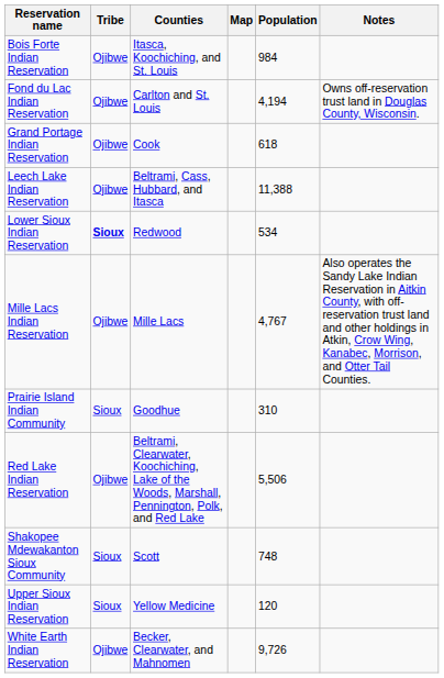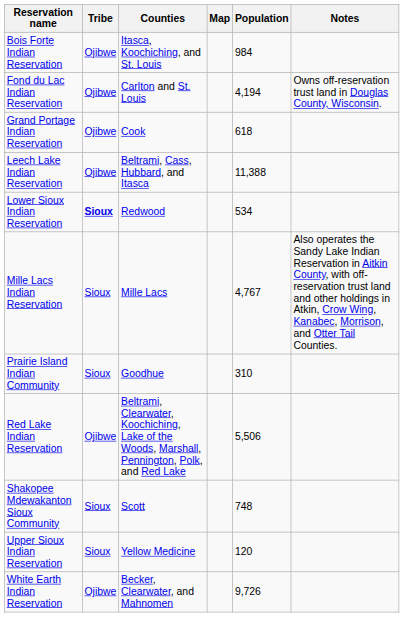Mille Lacs Indian Reservation | Tribe: Ojibwe -> Sioux
